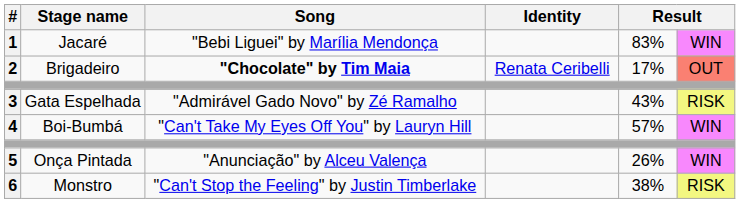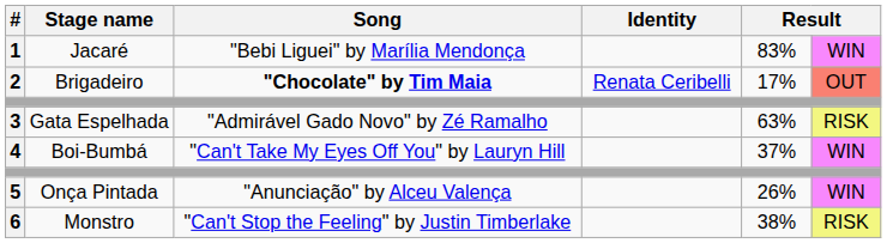3 | column 5: 43% -> 63%
4 | column 5: 57% -> 37%
